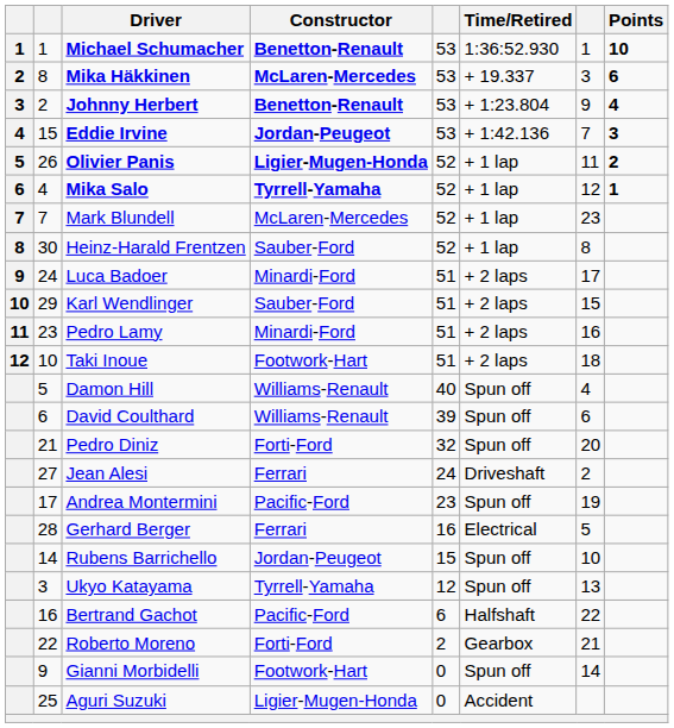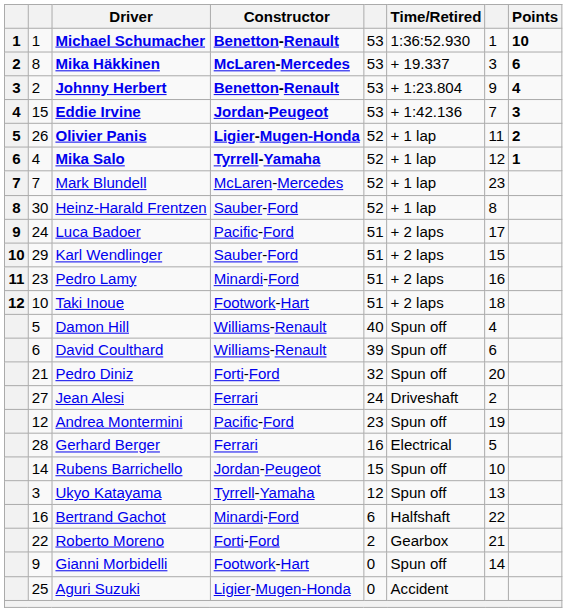Luca Badoer | Constructor: Minardi-Ford -> Pacific-Ford
Andrea Montermini | column 2: 17 -> 12
Bertrand Gachot | Constructor: Pacific-Ford -> Minardi-Ford
